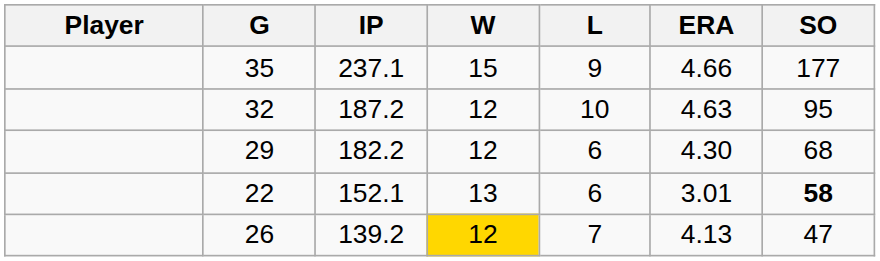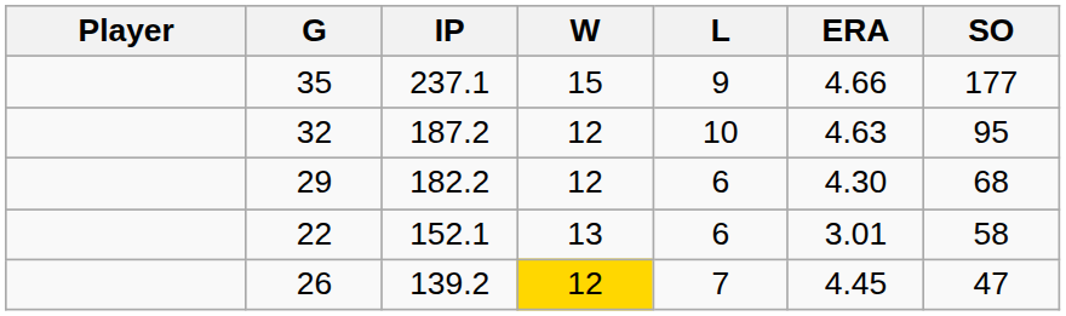22 | SO: bold -> normal
26 | ERA: 4.13 -> 4.45
